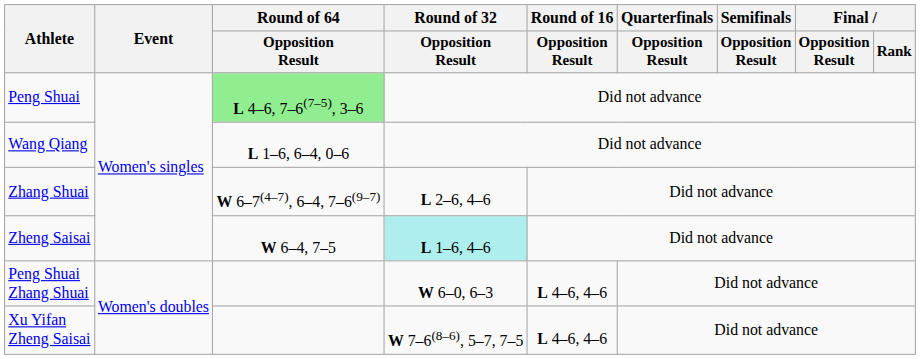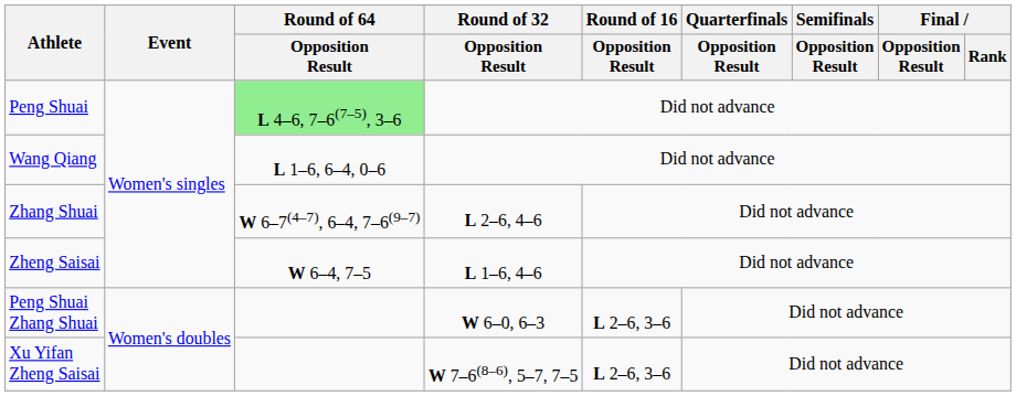Zheng Saisai | Round of 32 / Opposition Result: paleturquoise background -> no background
Peng Shuai Zhang Shuai | Round of 16 / Opposition Result: L 4–6, 4–6 -> L 2–6, 3–6
Xu Yifan Zheng Saisai | Round of 16 / Opposition Result: L 4–6, 4–6 -> L 2–6, 3–6
